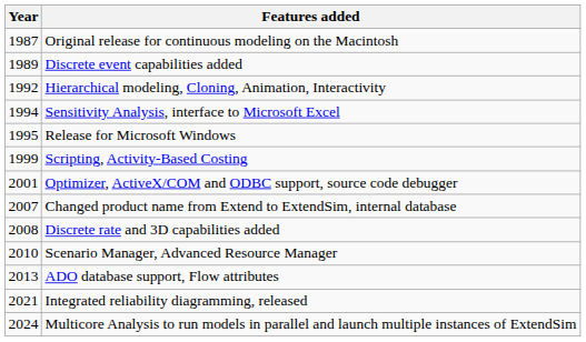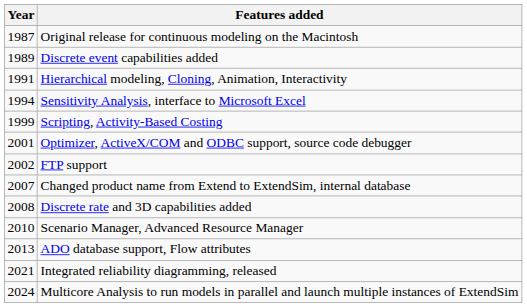Hierarchical modeling, Cloning, Animation, Interactivity | Year: 1992 -> 1991
- row: 1995 | Release for Microsoft Windows
+ row: 2002 | FTP support
